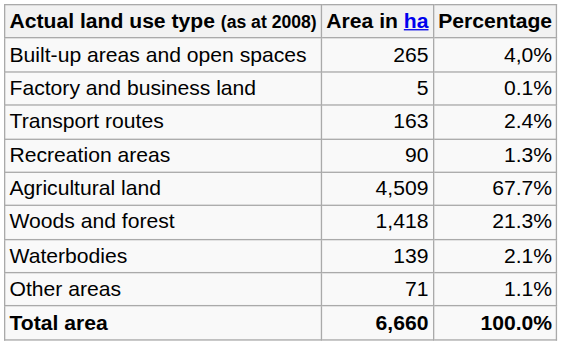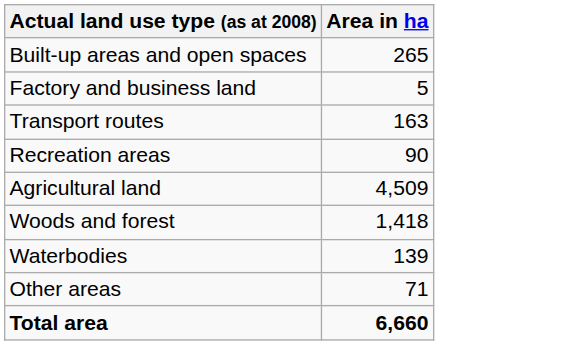- column: Percentage | 4,0% | 0.1% | 2.4% | 1.3% | 67.7% | 21.3% | 2.1% | 1.1% | 100.0%
